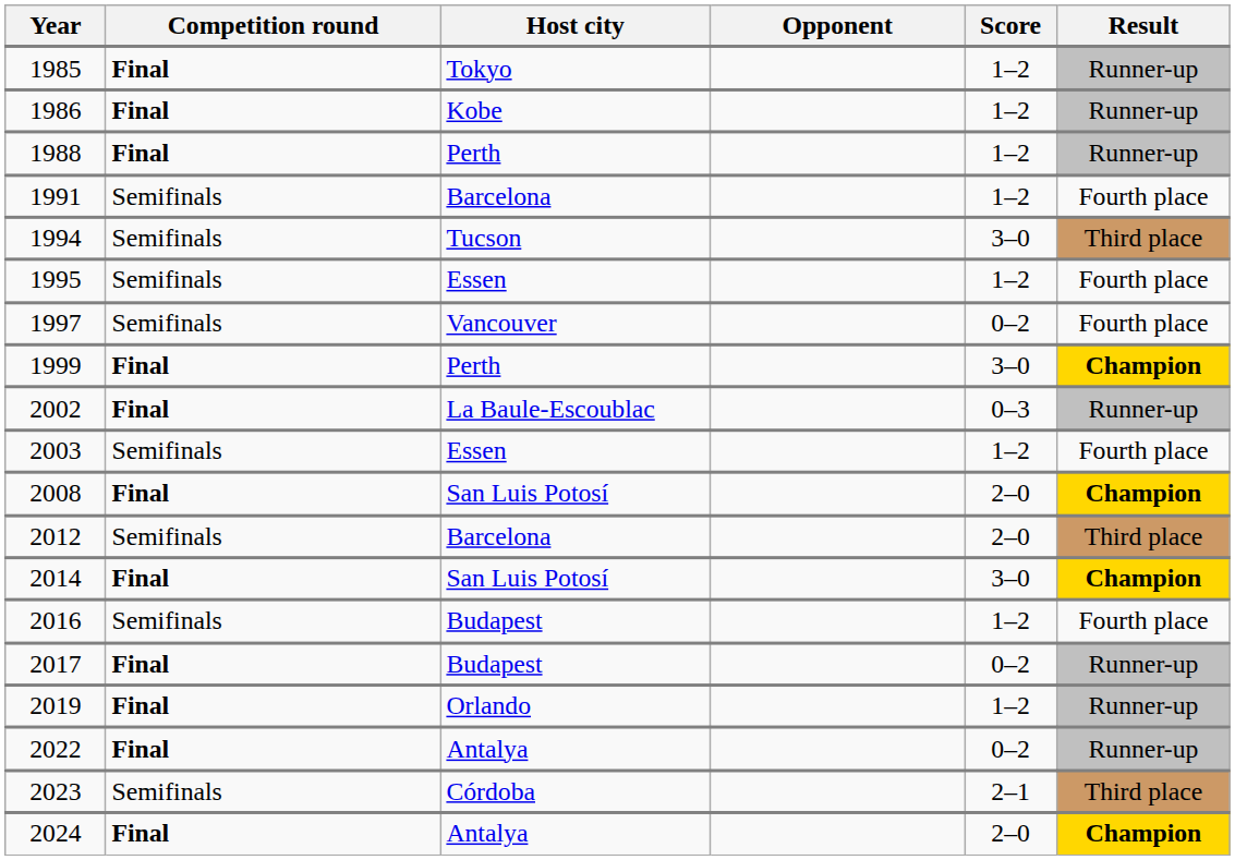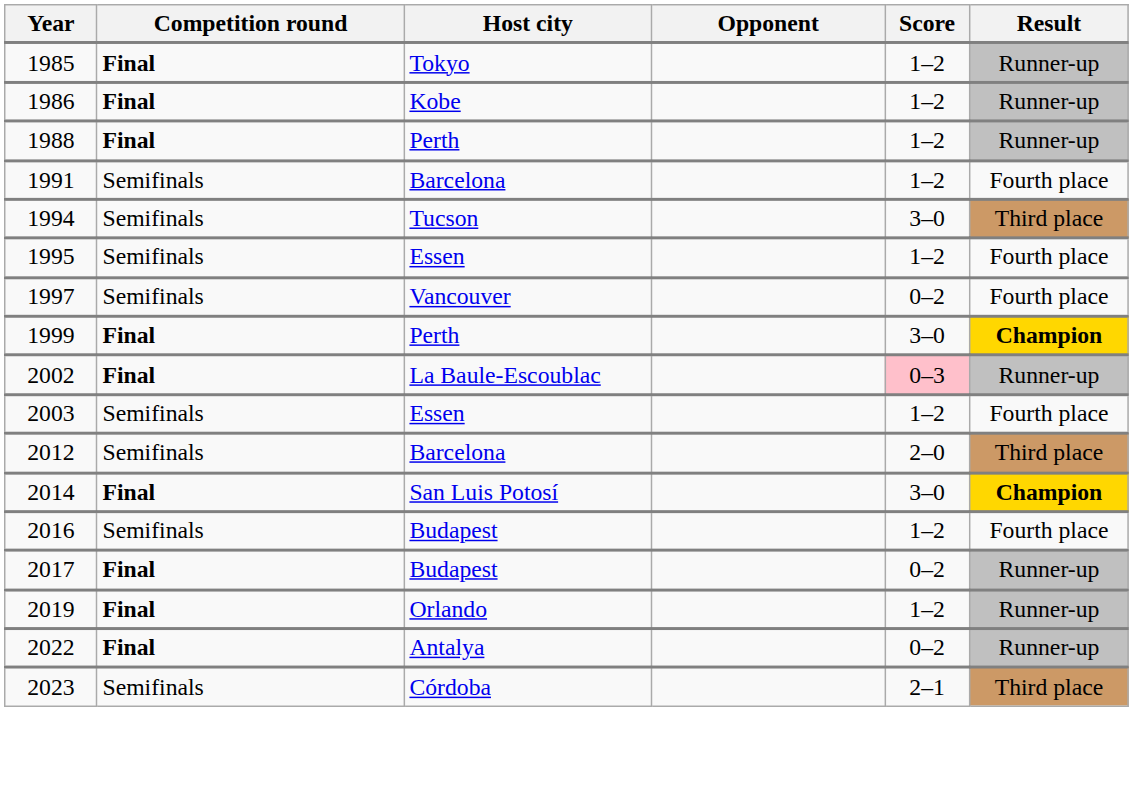2002 | Score: no background -> pink background
- row: 2008 | Final | San Luis Potosí | 2–0 | Champion
- row: 2024 | Final | Antalya | 2–0 | Champion
